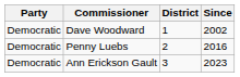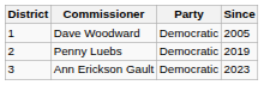columns swapped: District <-> Party
Dave Woodward | Since: 2002 -> 2005
Penny Luebs | Since: 2016 -> 2019
